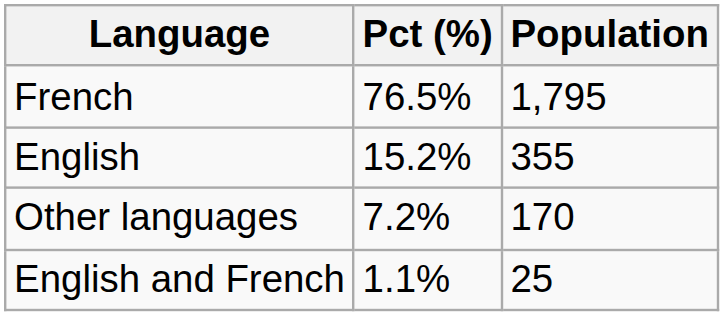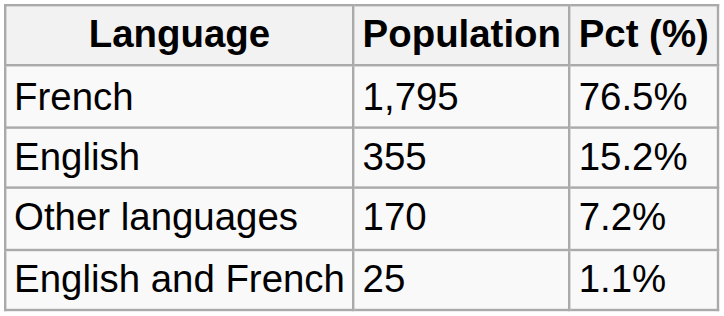columns swapped: Population <-> Pct (%)
